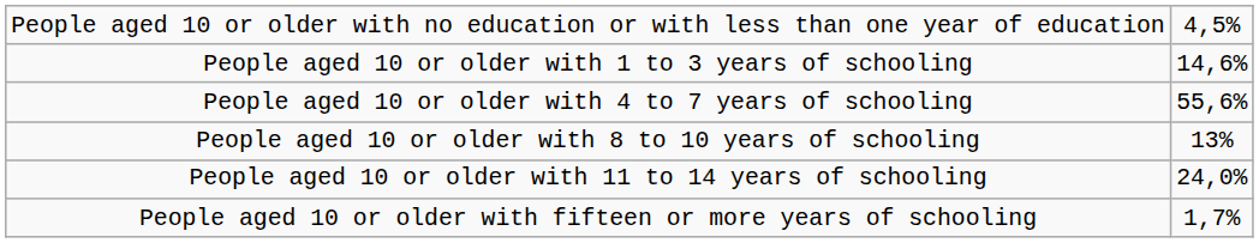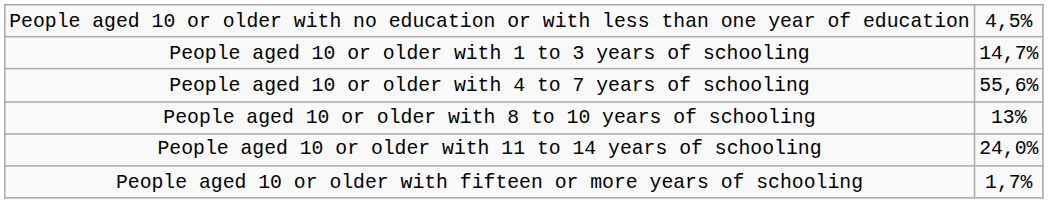People aged 10 or older with 1 to 3 years of schooling | column 2: 14,6% -> 14,7%
